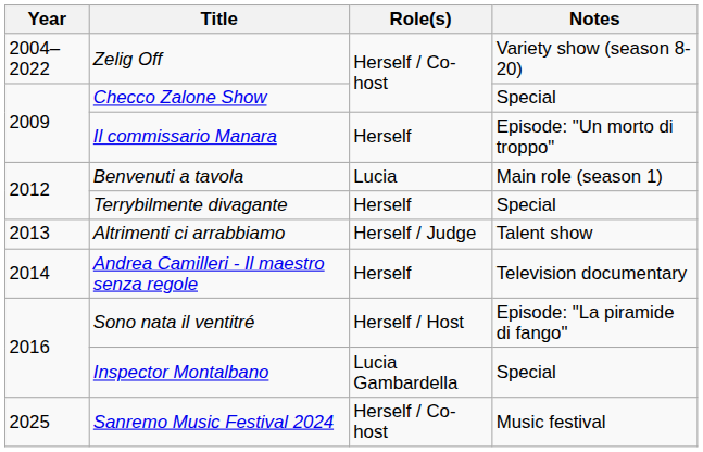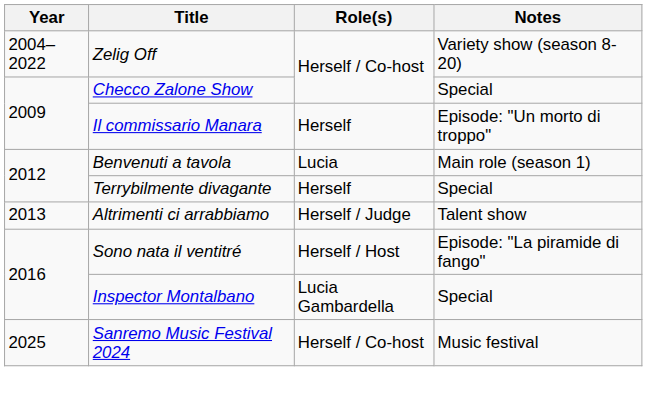- row: 2014 | Andrea Camilleri - Il maestro senza regole | Herself | Television documentary
